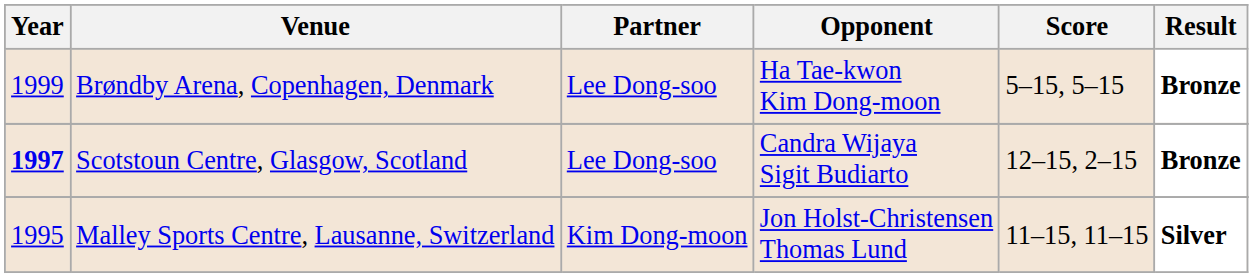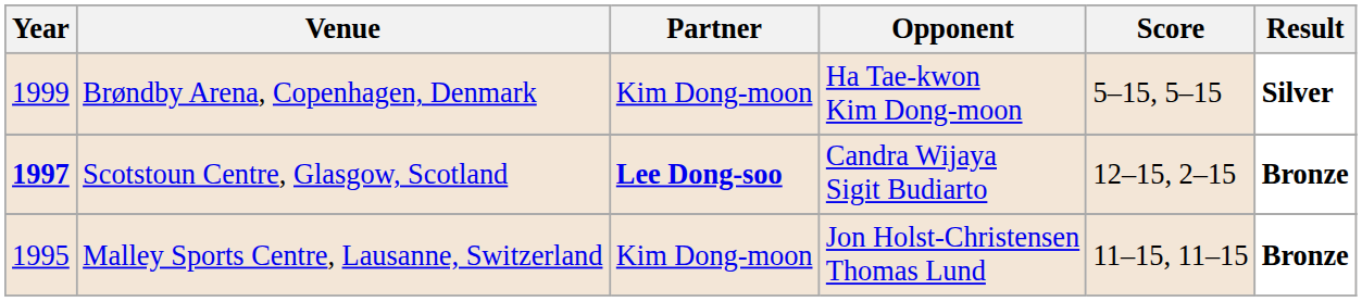Brøndby Arena, Copenhagen, Denmark | Partner: Lee Dong-soo -> Kim Dong-moon
Brøndby Arena, Copenhagen, Denmark | Result: Bronze -> Silver
Scotstoun Centre, Glasgow, Scotland | Partner: normal -> bold
Malley Sports Centre, Lausanne, Switzerland | Result: Silver -> Bronze
